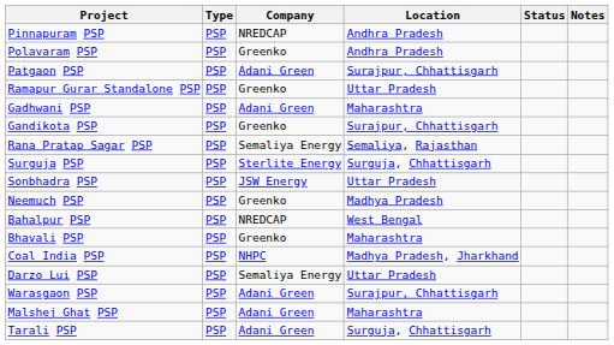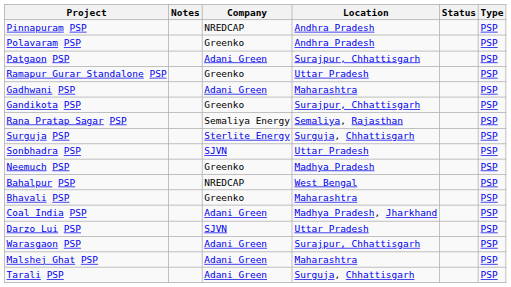columns swapped: Type <-> Notes
Sonbhadra PSP | Company: JSW Energy -> SJVN
Coal India PSP | Company: NHPC -> Adani Green
Darzo Lui PSP | Company: Semaliya Energy -> SJVN
